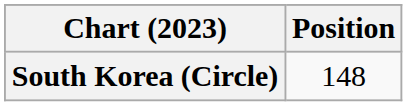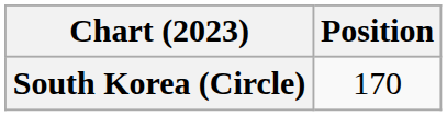South Korea (Circle) | Position: 148 -> 170
